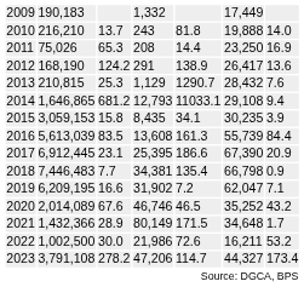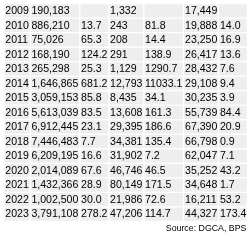2010 | column 2: 216,210 -> 886,210
2013 | column 2: 210,815 -> 265,298
2015 | column 3: 15.8 -> 85.8
2017 | column 4: 25,395 -> 29,395
